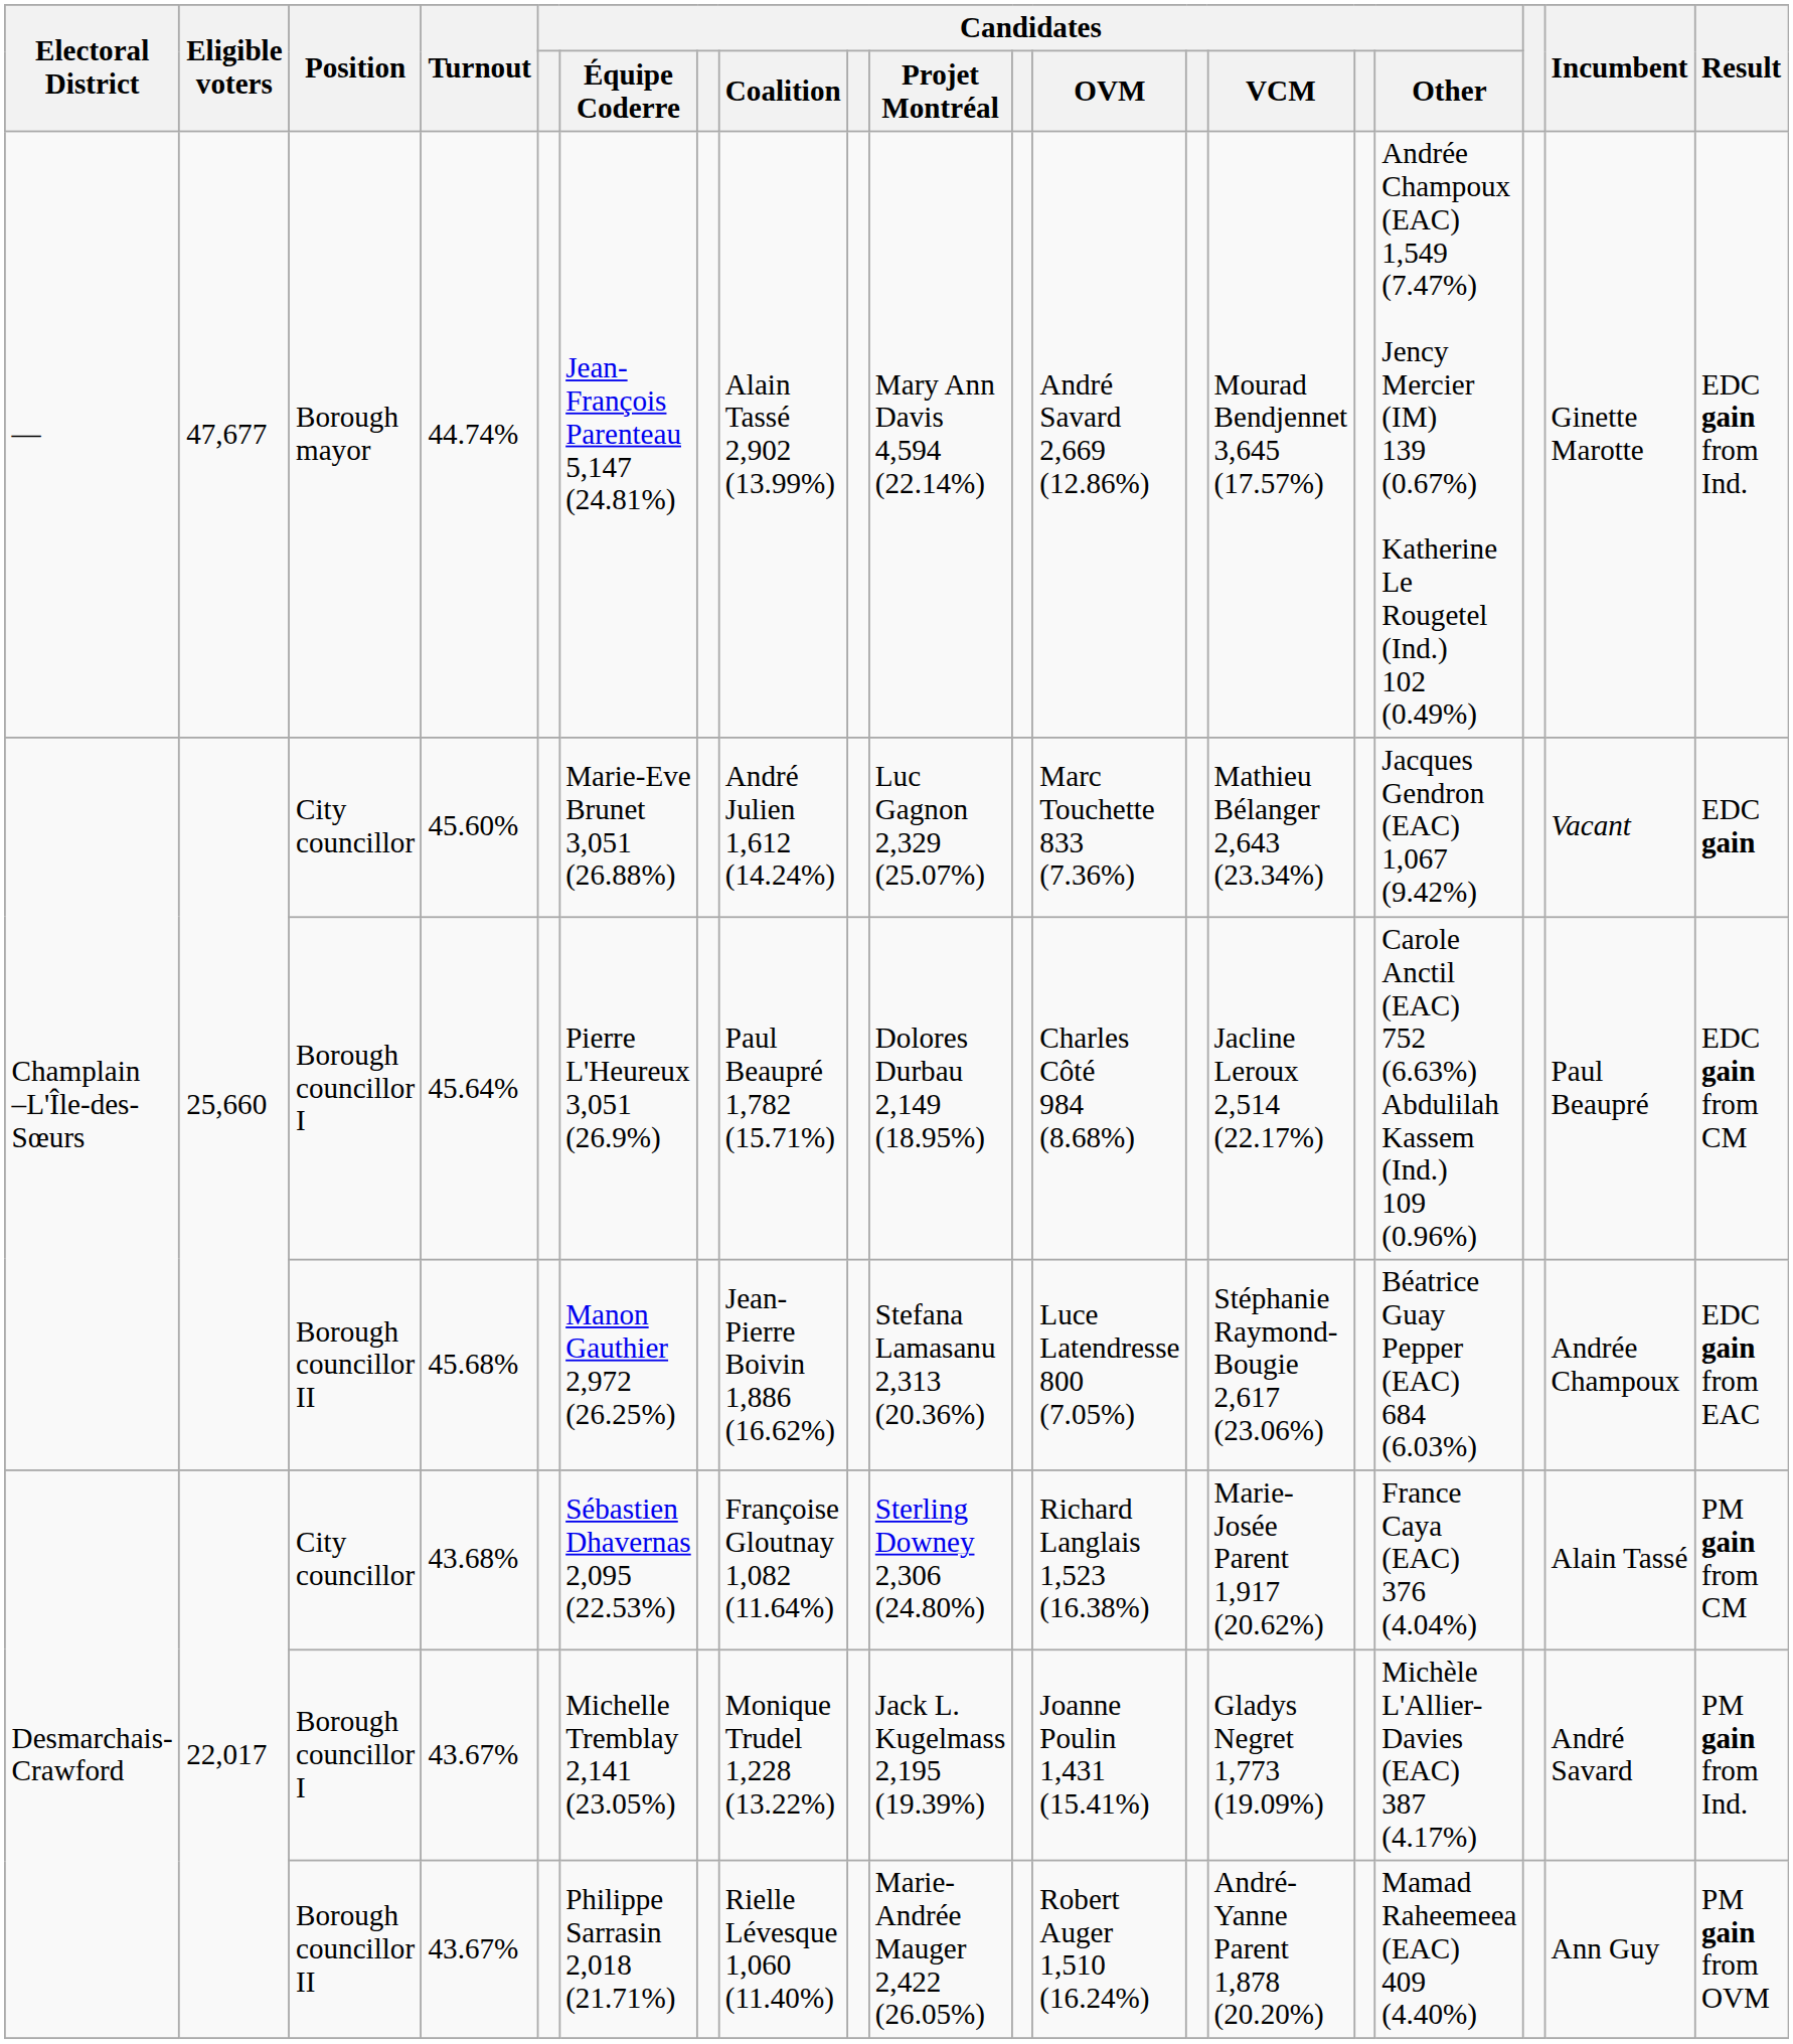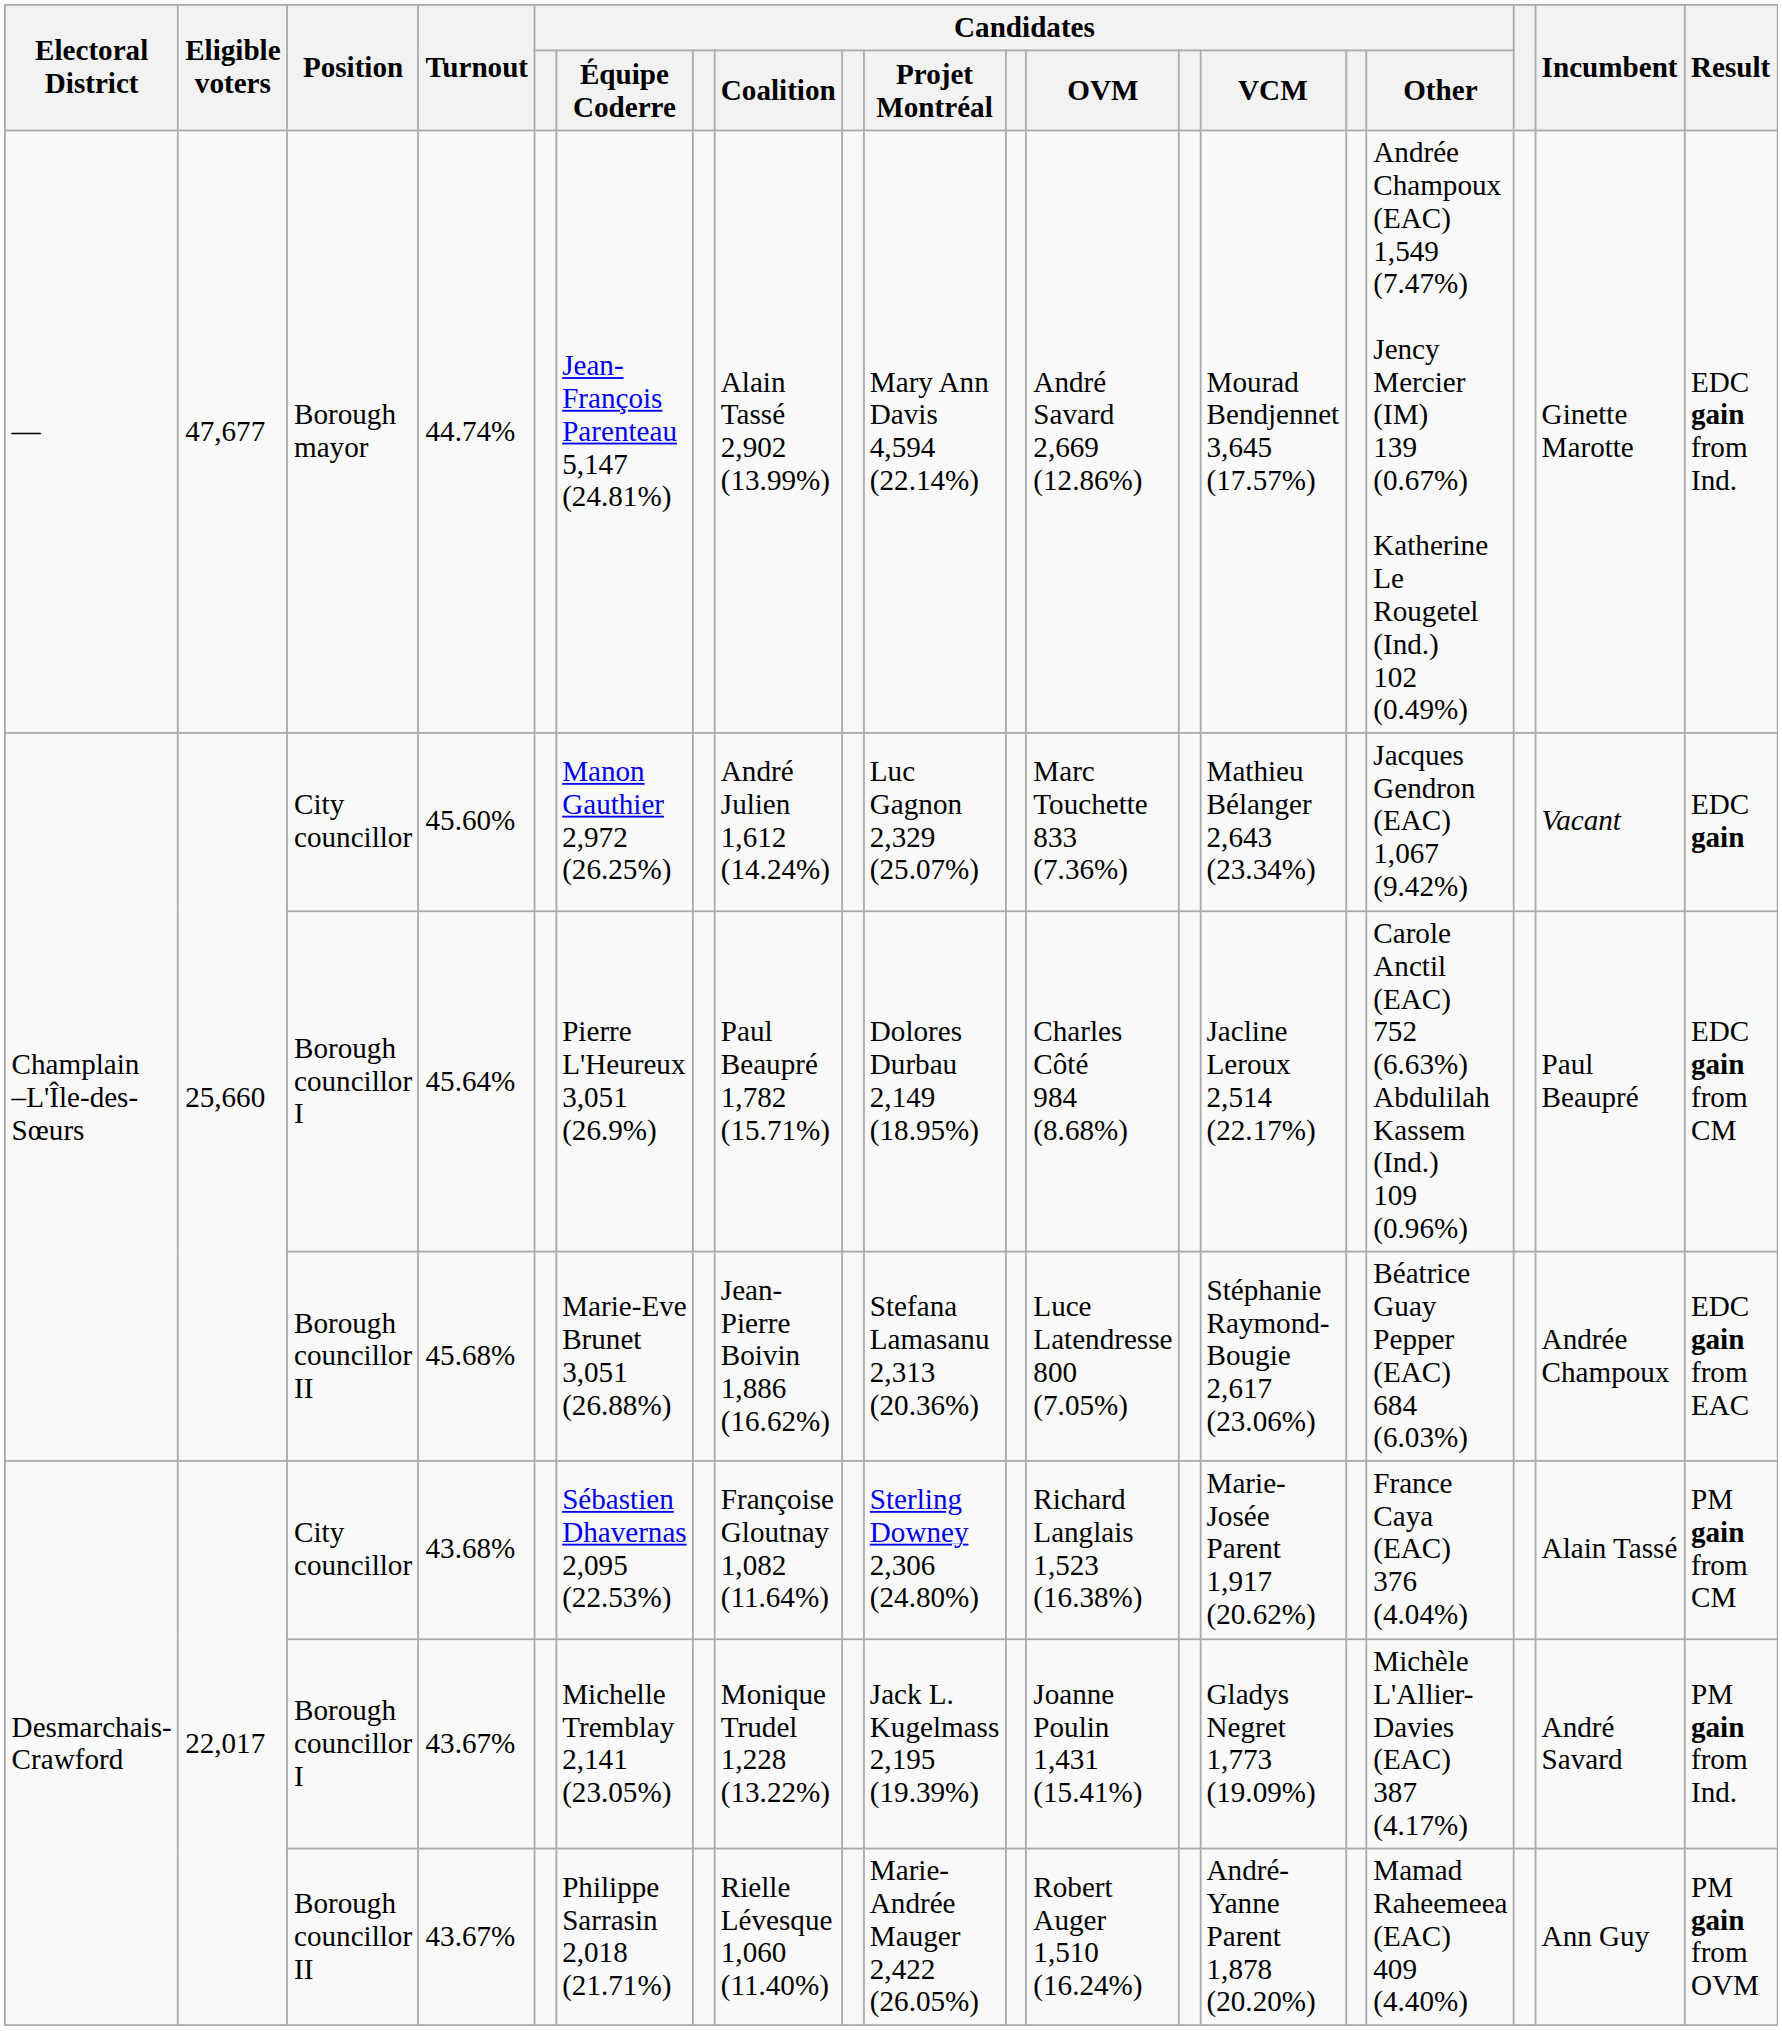45.60% | Candidates / Équipe Coderre: Marie-Eve Brunet 3,051 (26.88%) -> Manon Gauthier 2,972 (26.25%)
45.68% | Candidates / Équipe Coderre: Manon Gauthier 2,972 (26.25%) -> Marie-Eve Brunet 3,051 (26.88%)
